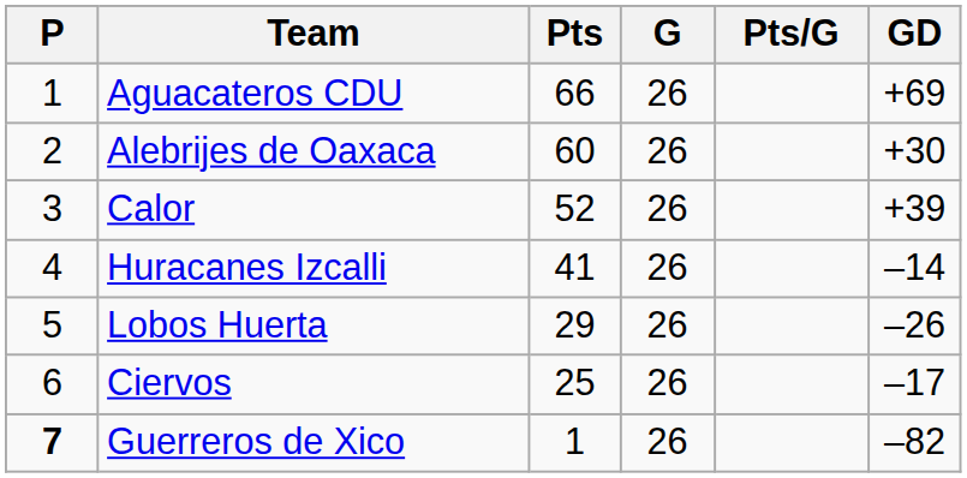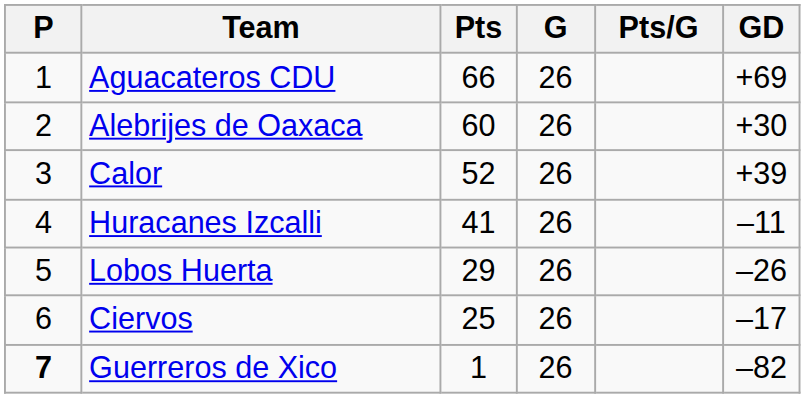Huracanes Izcalli | GD: –14 -> –11
